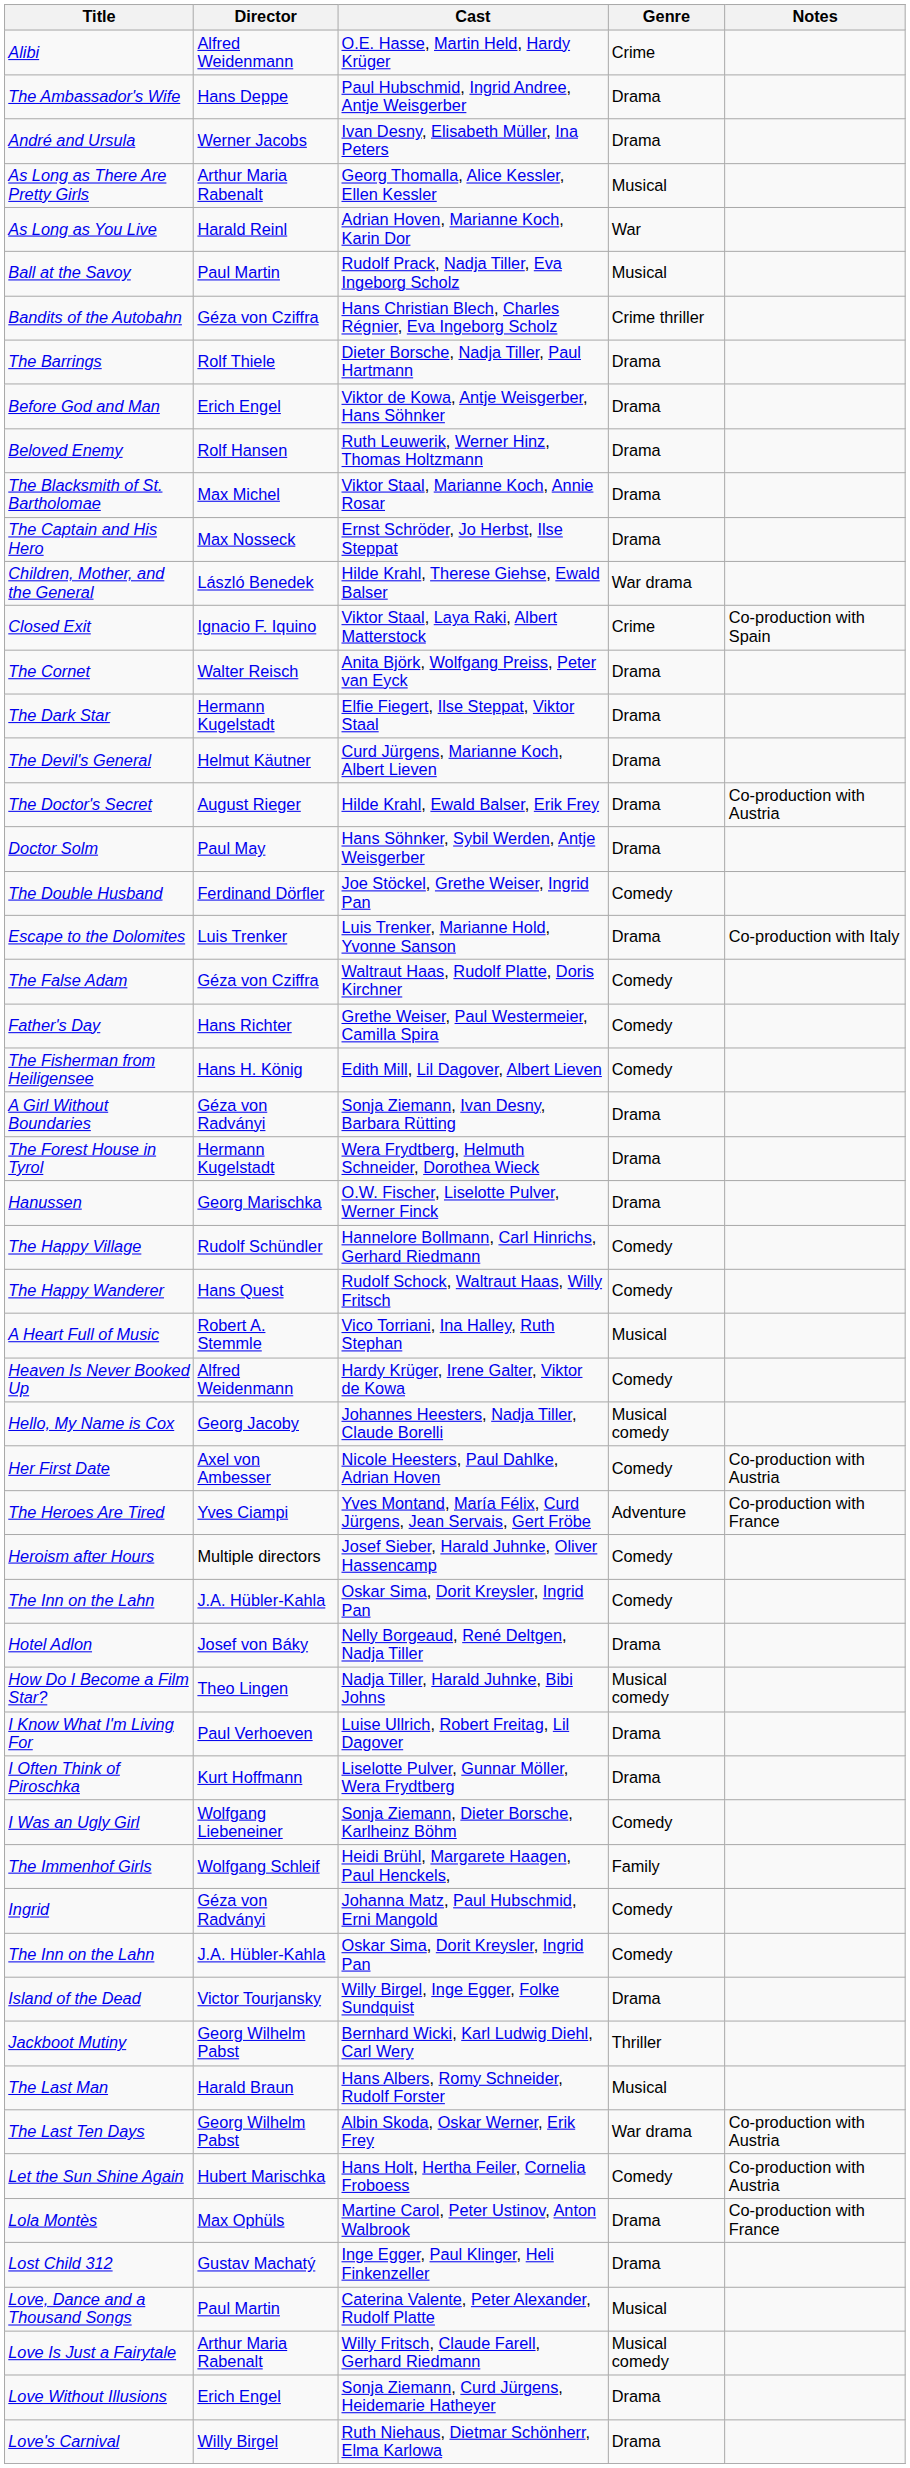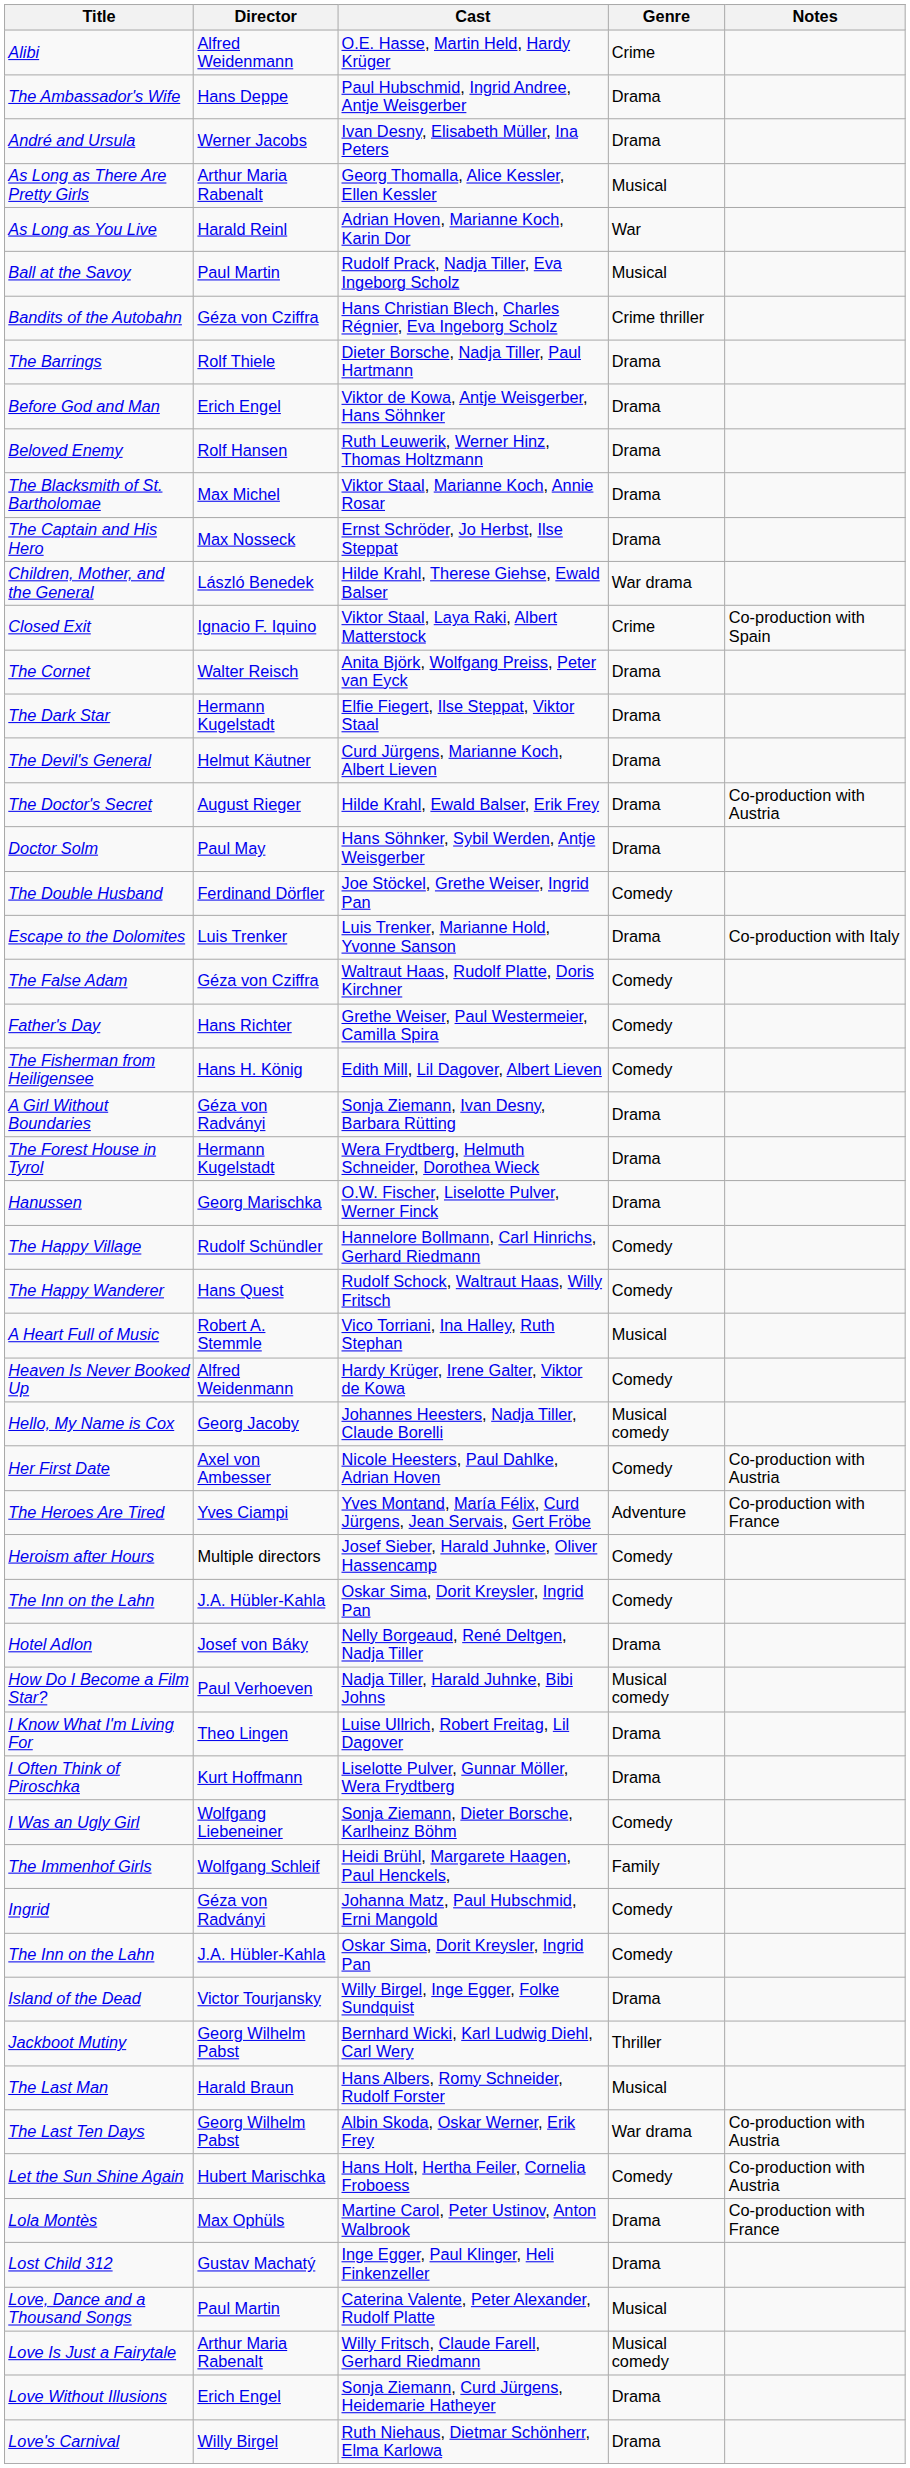How Do I Become a Film Star? | Director: Theo Lingen -> Paul Verhoeven
I Know What I'm Living For | Director: Paul Verhoeven -> Theo Lingen
